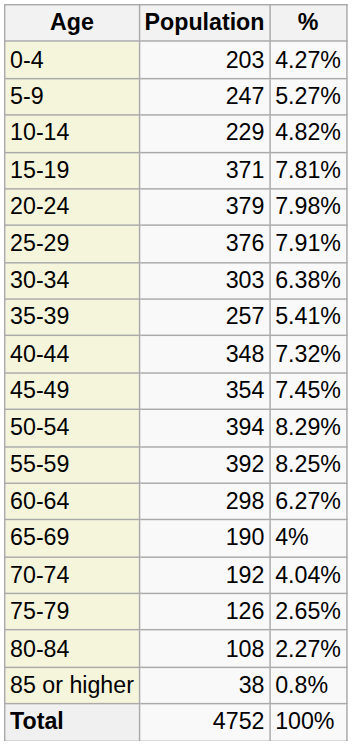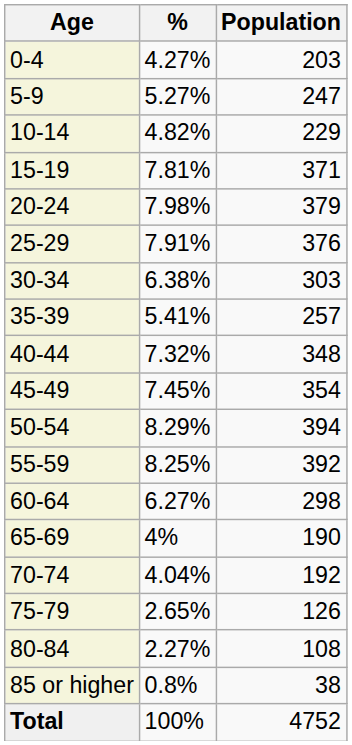columns swapped: Population <-> %
